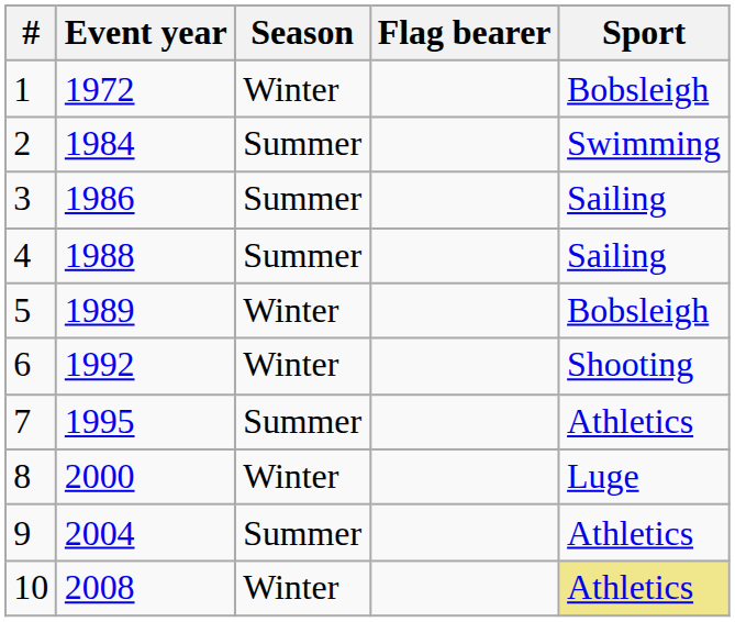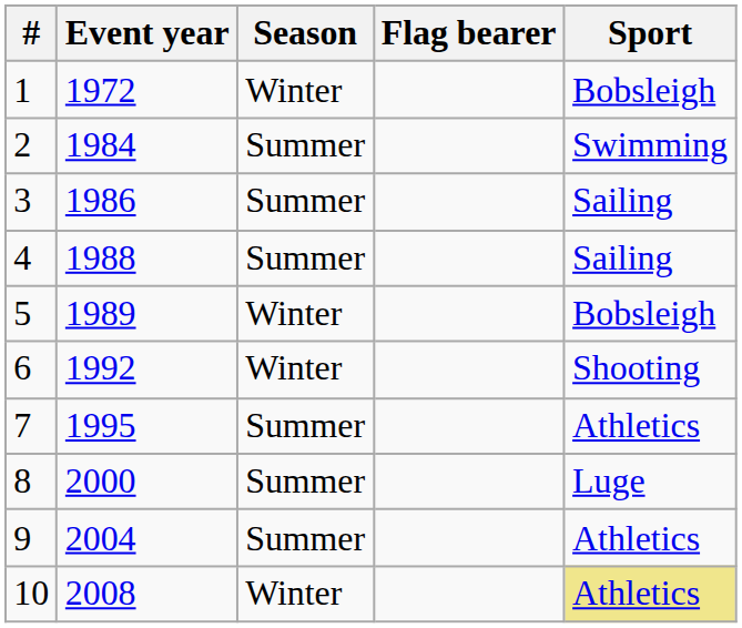8 | Season: Winter -> Summer
